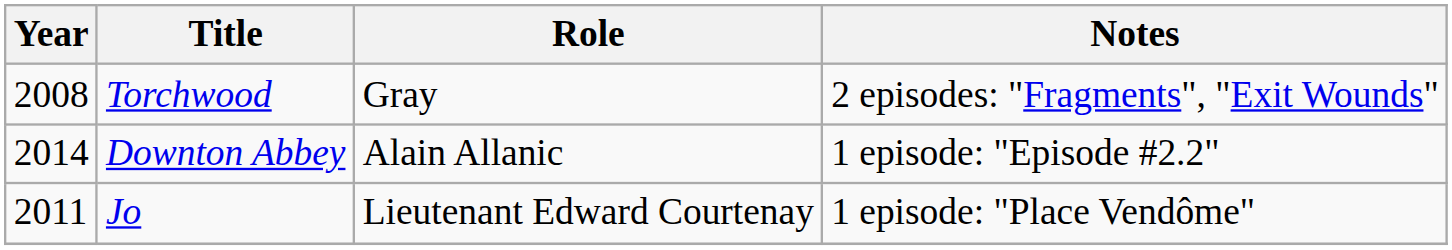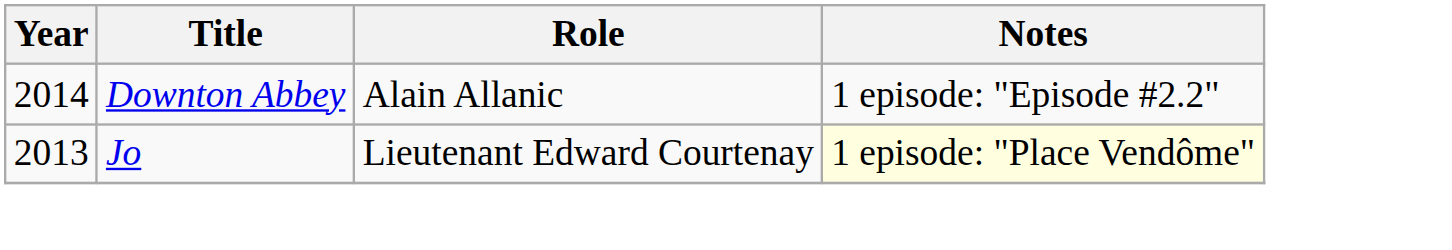- row: 2008 | Torchwood | Gray | 2 episodes: "Fragments", "Exit Wounds"
Jo | Year: 2011 -> 2013
Jo | Notes: no background -> lightyellow background
